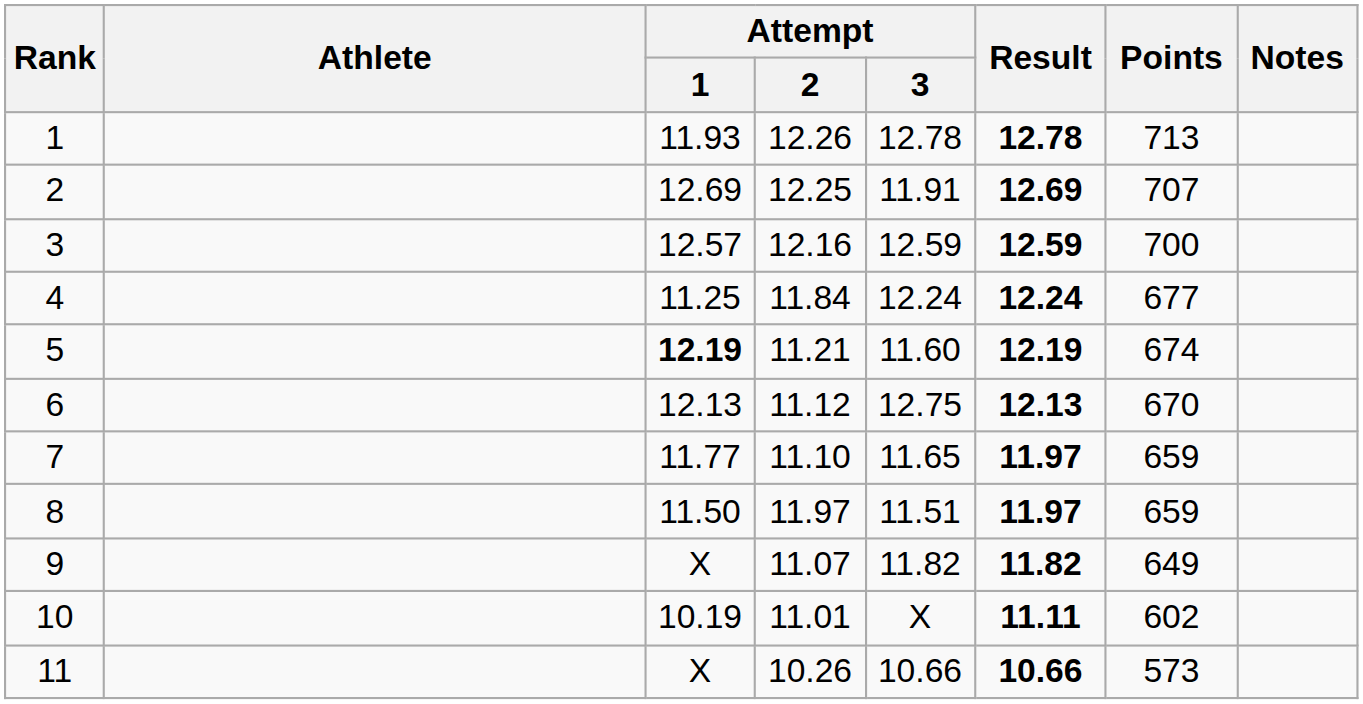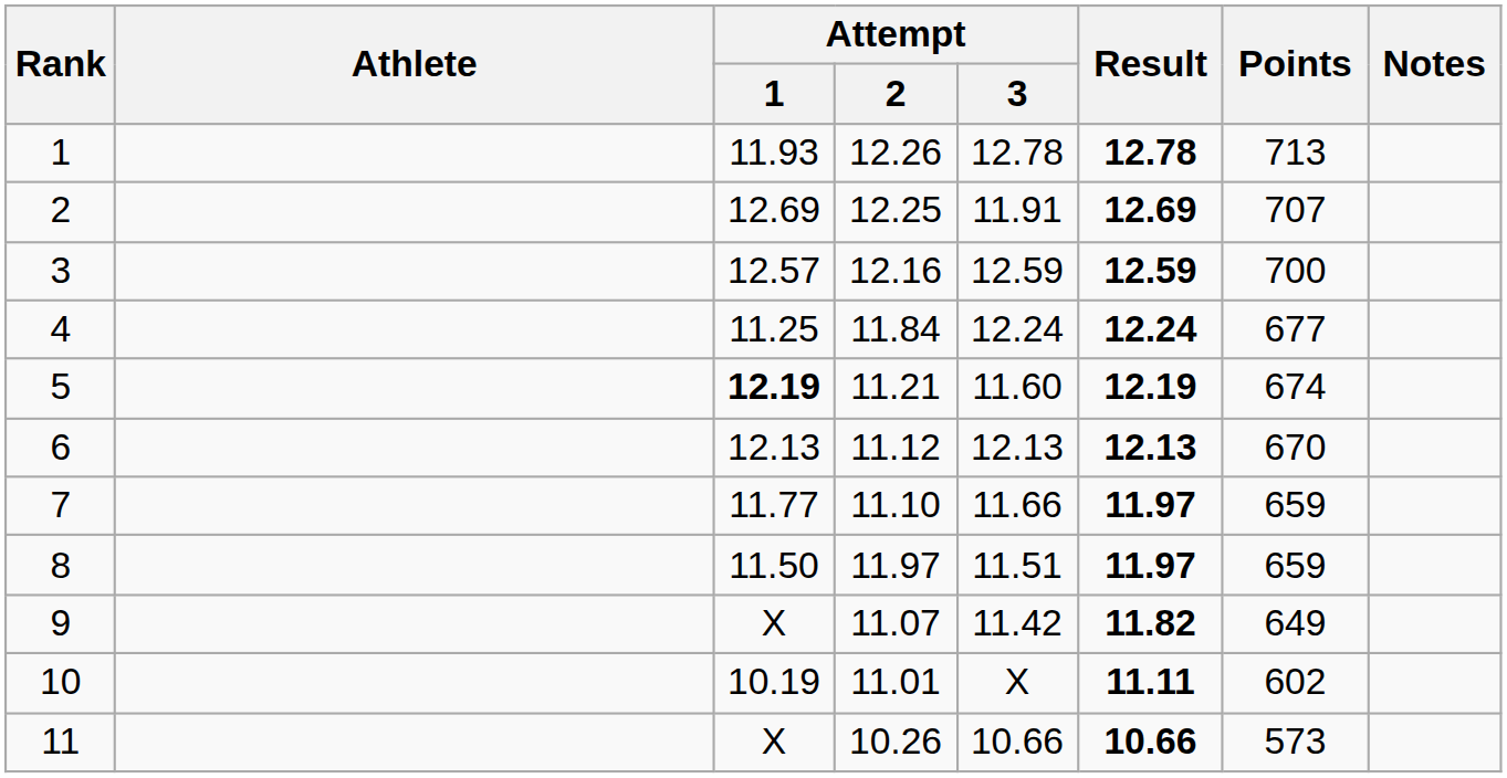6 | Attempt / 3: 12.75 -> 12.13
7 | Attempt / 3: 11.65 -> 11.66
9 | Attempt / 3: 11.82 -> 11.42
